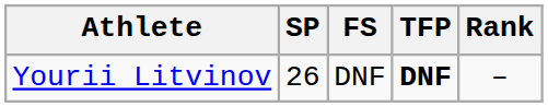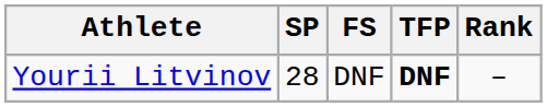Yourii Litvinov | SP: 26 -> 28
